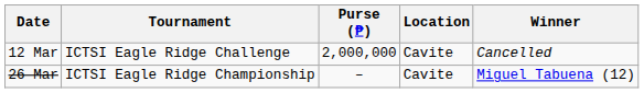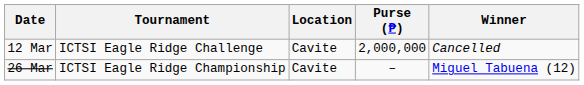columns swapped: Location <-> Purse (₱)
